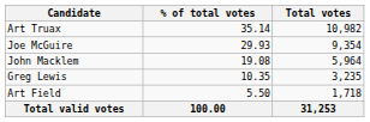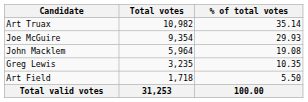columns swapped: Total votes <-> % of total votes
